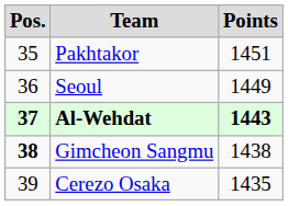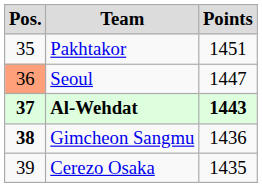Seoul | Pos.: no background -> lightsalmon background
Seoul | Points: 1449 -> 1447
Gimcheon Sangmu | Points: 1438 -> 1436
